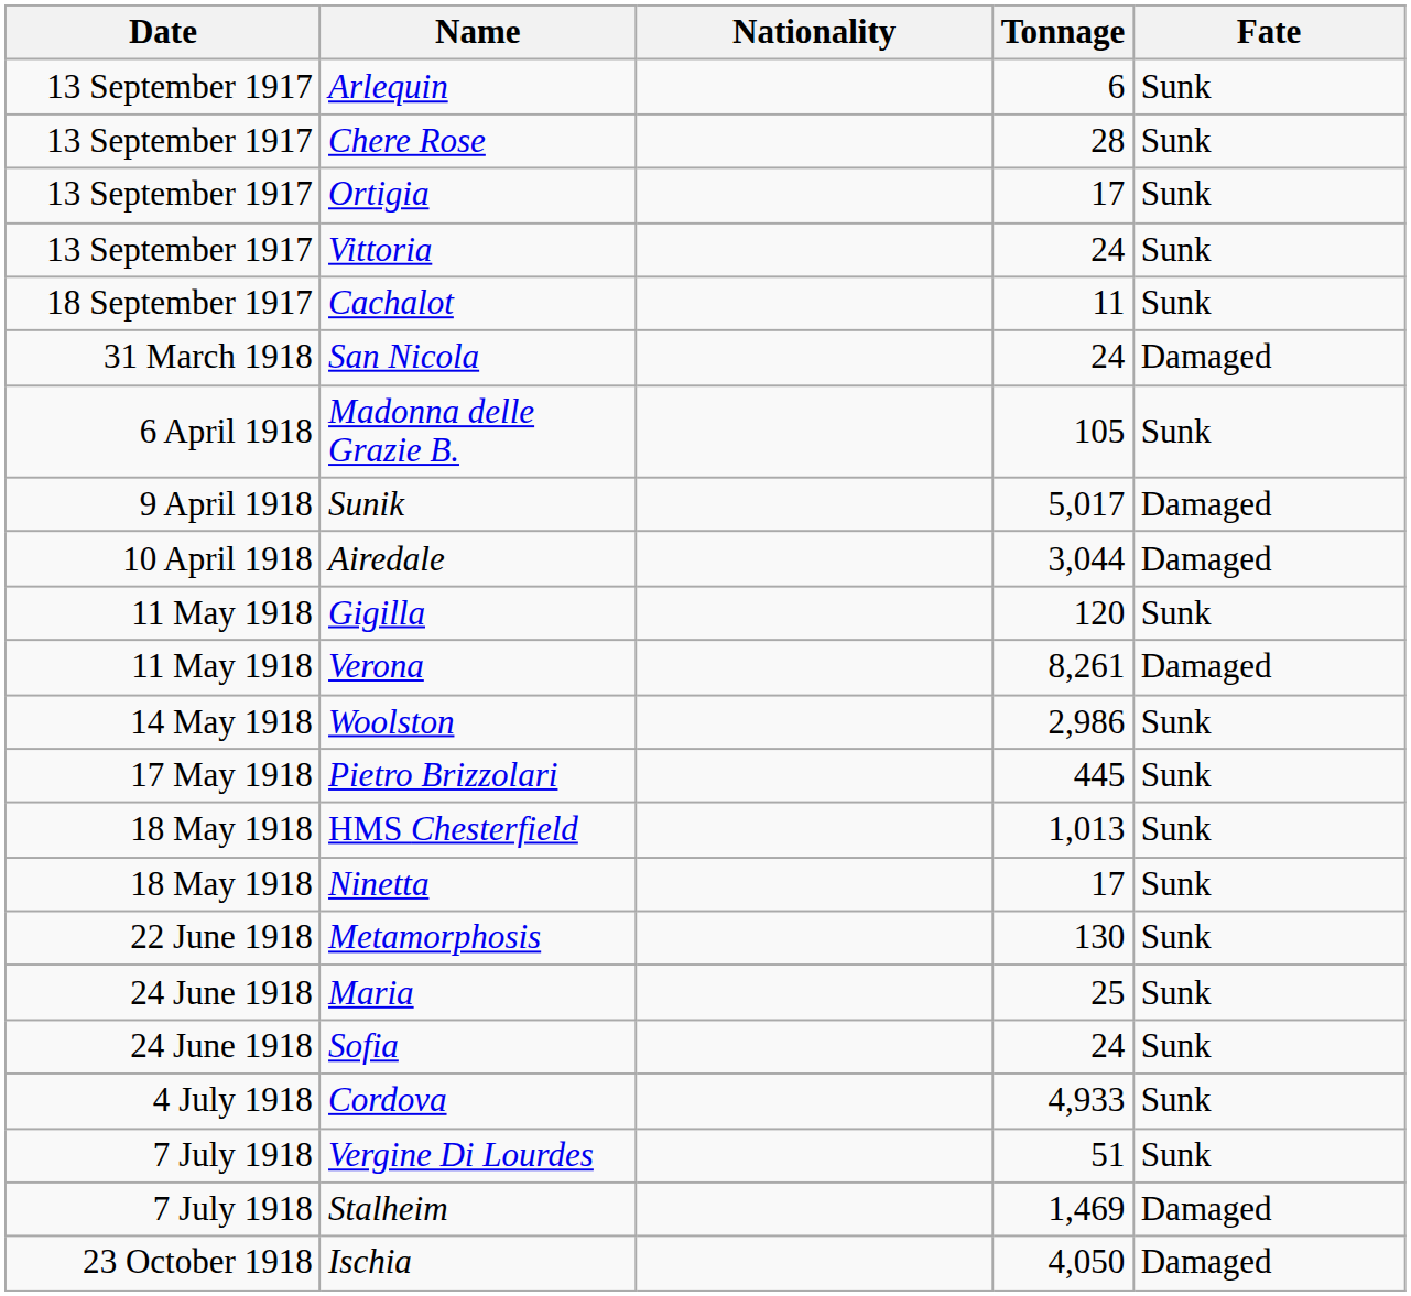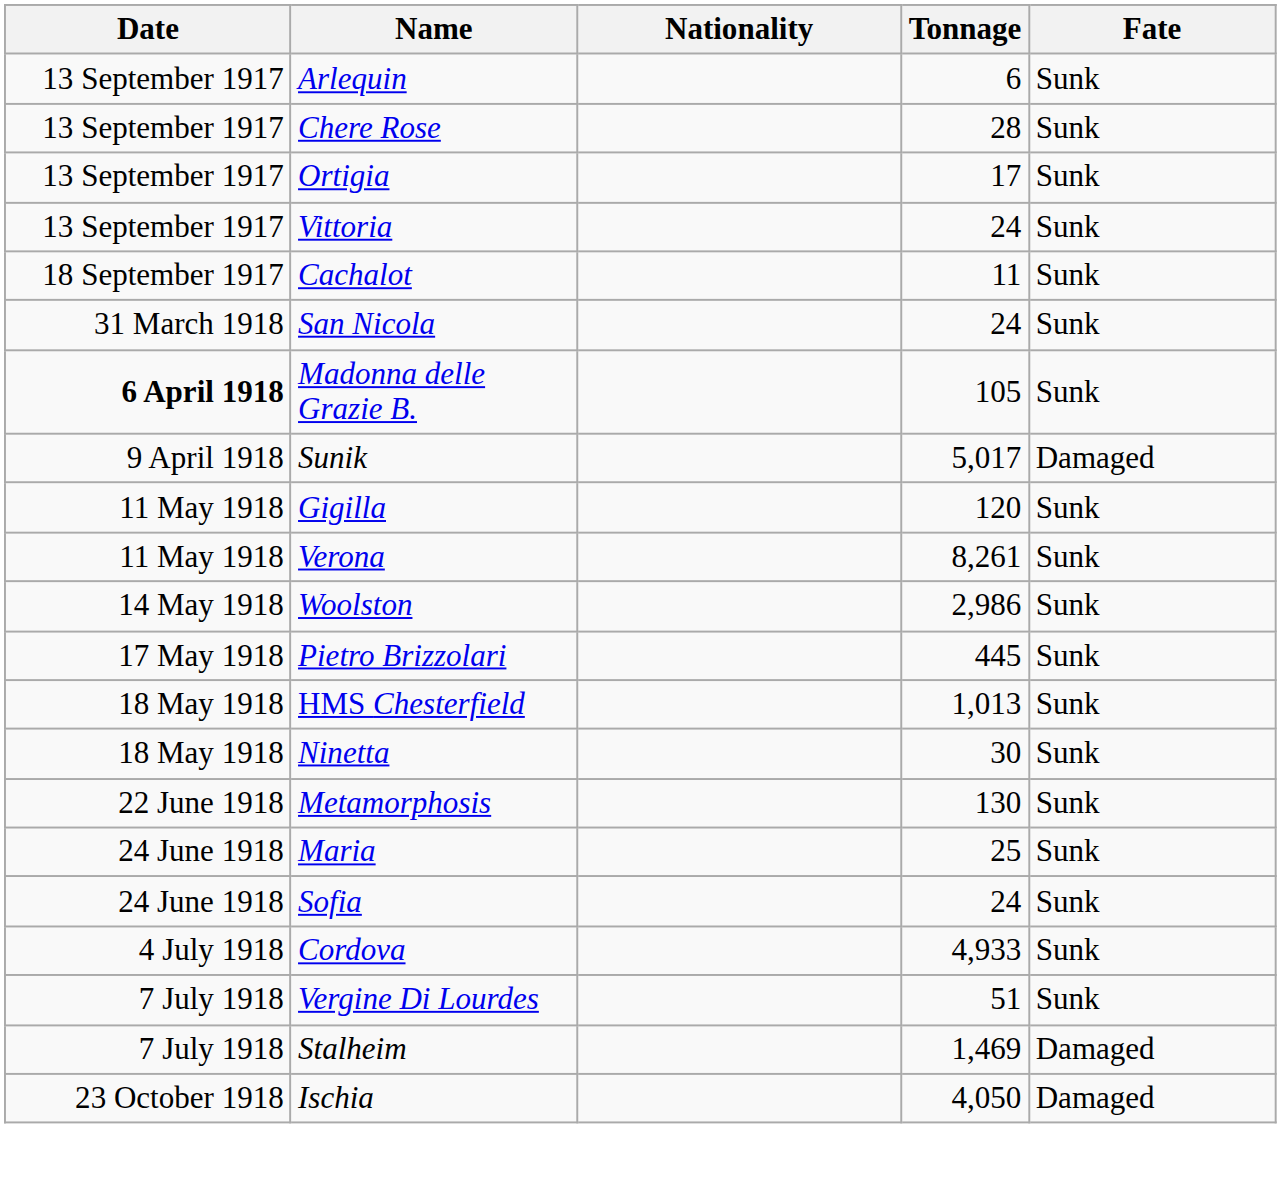San Nicola | Fate: Damaged -> Sunk
Madonna delle Grazie B. | Date: normal -> bold
- row: 10 April 1918 | Airedale | 3,044 | Damaged
Verona | Fate: Damaged -> Sunk
Ninetta | Tonnage: 17 -> 30
